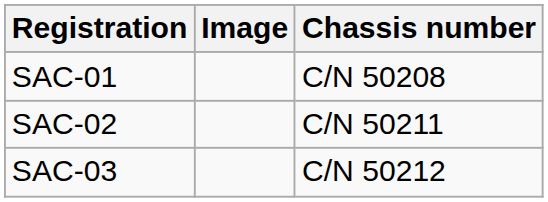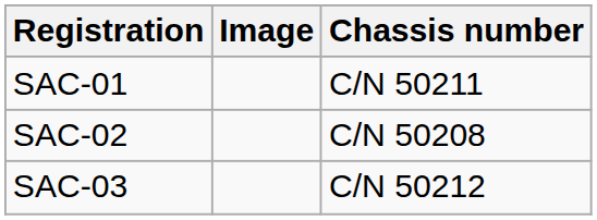SAC-01 | Chassis number: C/N 50208 -> C/N 50211
SAC-02 | Chassis number: C/N 50211 -> C/N 50208
